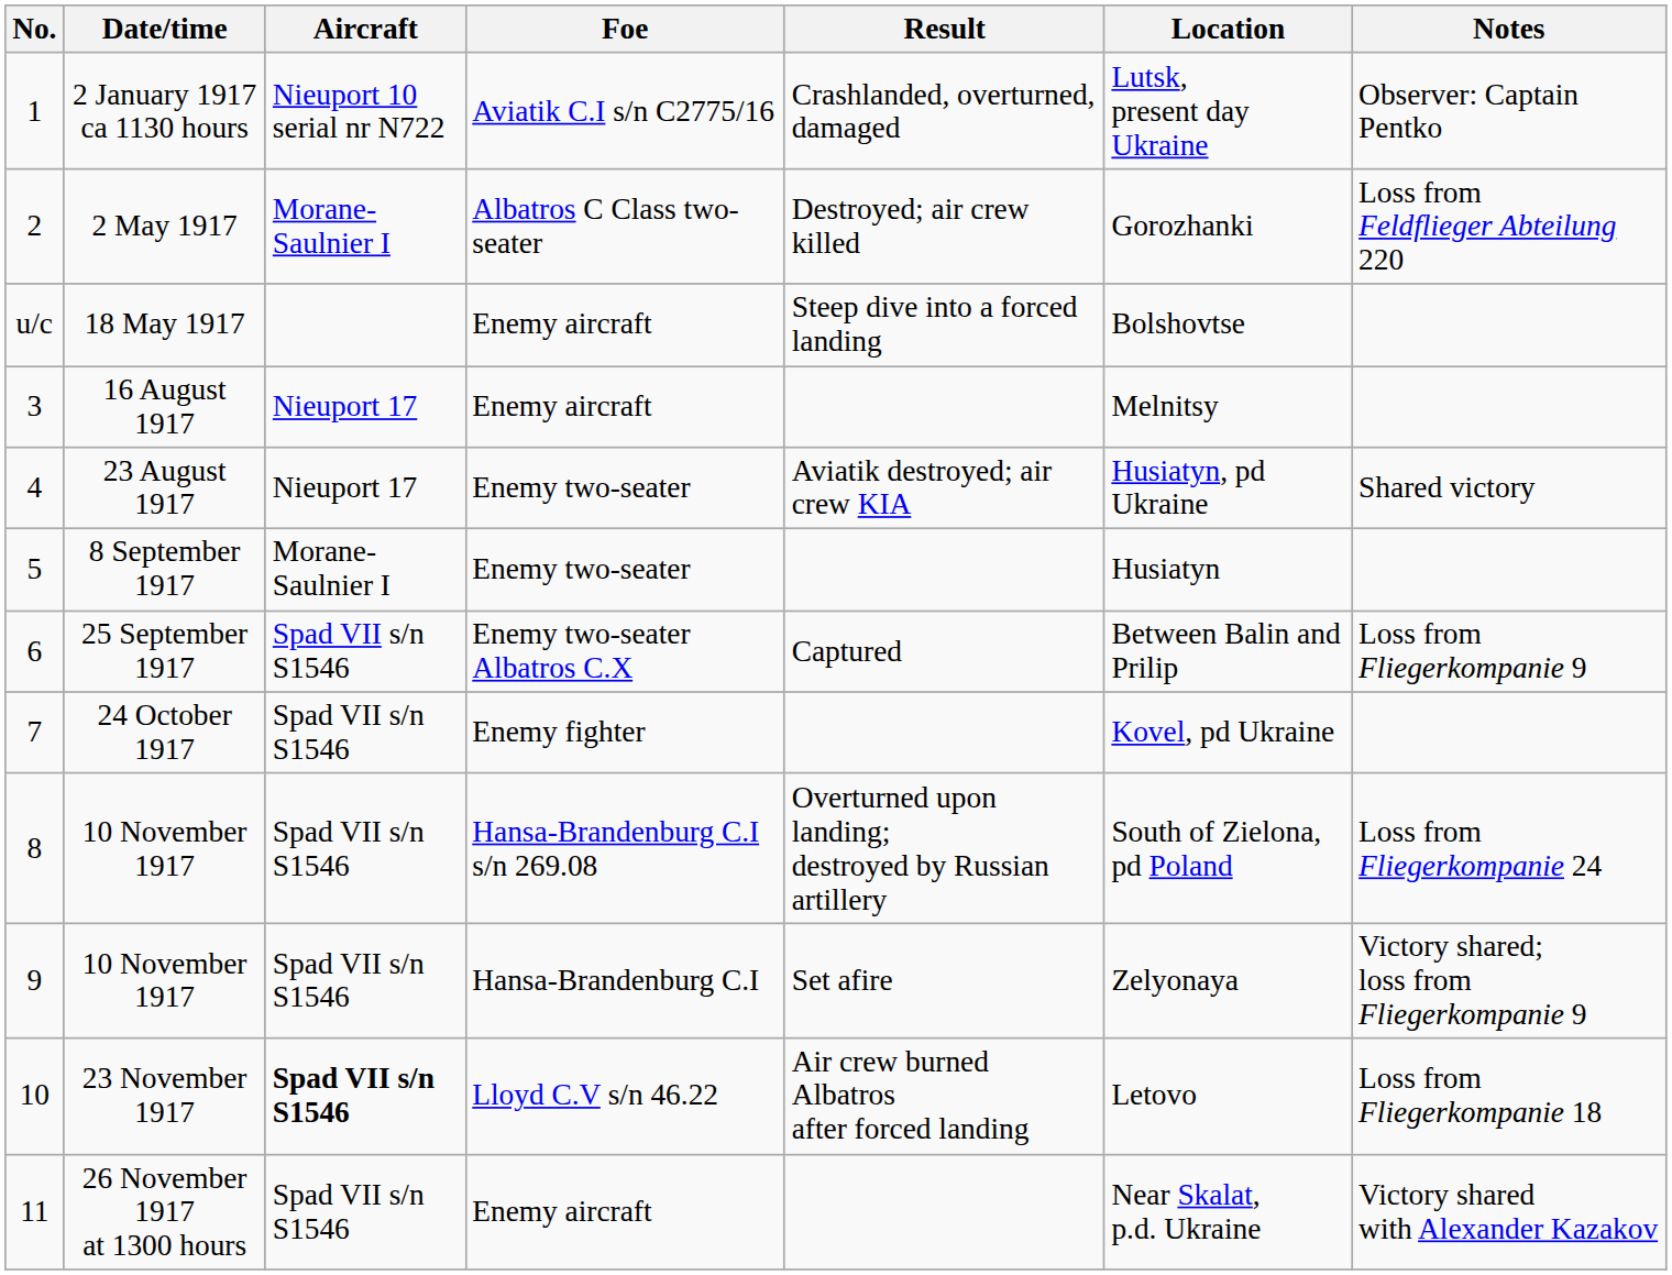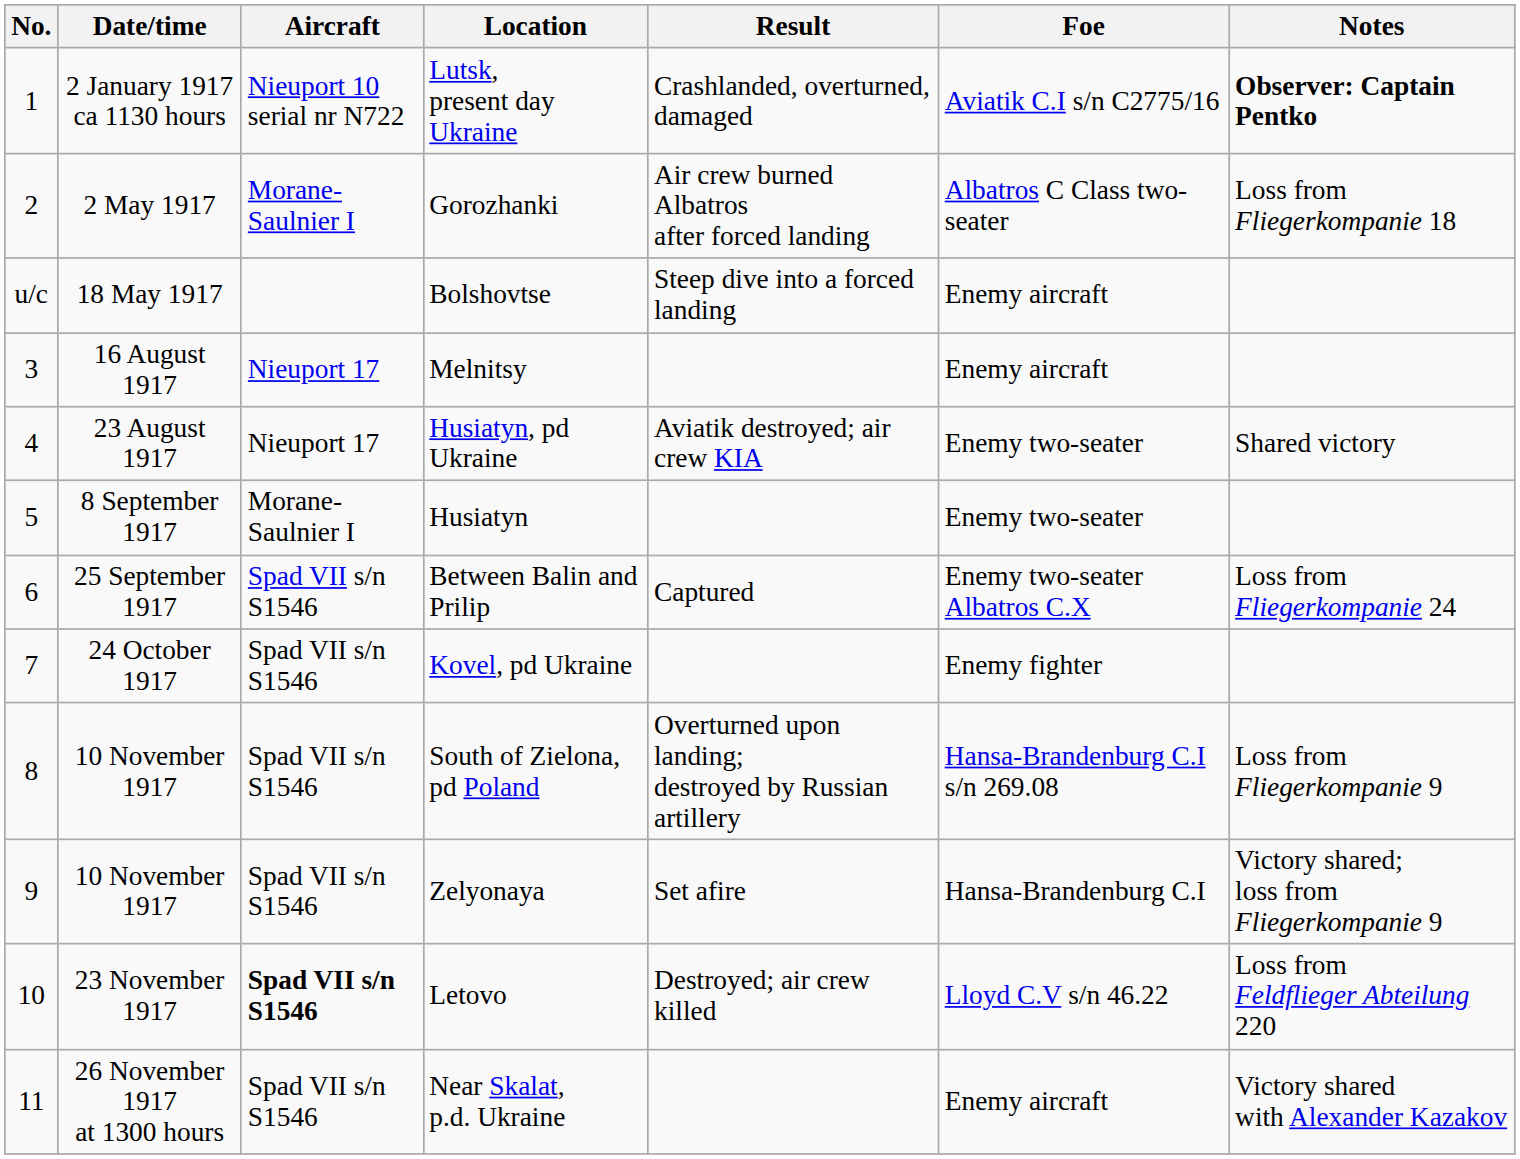columns swapped: Foe <-> Location
2 January 1917 ca 1130 hours | Notes: normal -> bold
2 May 1917 | Result: Destroyed; air crew killed -> Air crew burned Albatros after forced landing
2 May 1917 | Notes: Loss from Feldflieger Abteilung 220 -> Loss from Fliegerkompanie 18
25 September 1917 | Notes: Loss from Fliegerkompanie 9 -> Loss from Fliegerkompanie 24
8 / 10 November 1917 | Notes: Loss from Fliegerkompanie 24 -> Loss from Fliegerkompanie 9
23 November 1917 | Result: Air crew burned Albatros after forced landing -> Destroyed; air crew killed
23 November 1917 | Notes: Loss from Fliegerkompanie 18 -> Loss from Feldflieger Abteilung 220
